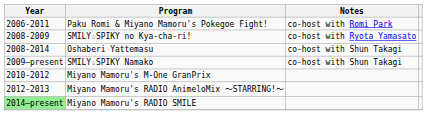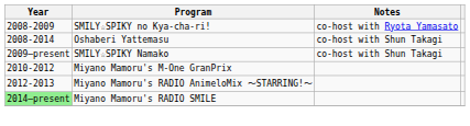- row: 2006-2011 | Paku Romi & Miyano Mamoru's Pokegoe Fight! | co-host with Romi Park
